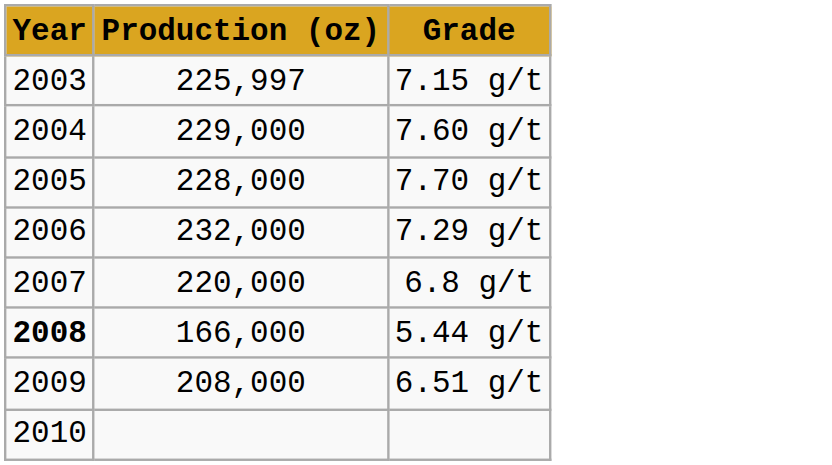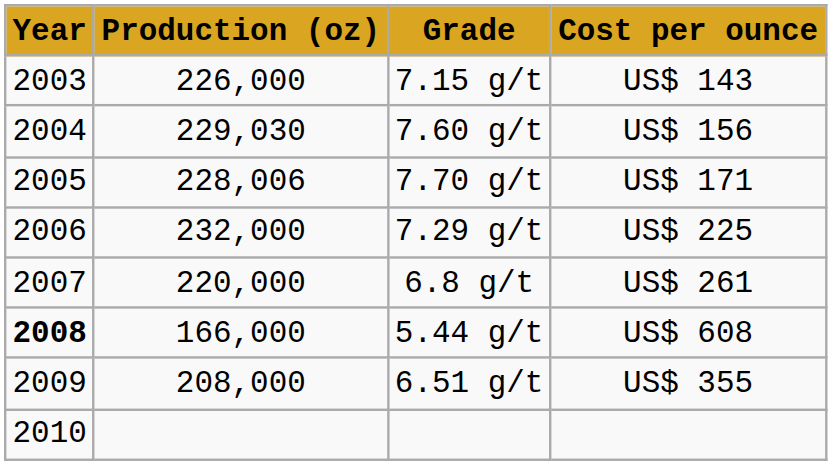+ column: Cost per ounce | US$ 143 | US$ 156 | US$ 171 | US$ 225 | US$ 261 | US$ 608 | US$ 355
7.15 g/t | Production (oz): 225,997 -> 226,000
7.60 g/t | Production (oz): 229,000 -> 229,030
7.70 g/t | Production (oz): 228,000 -> 228,006
